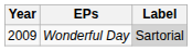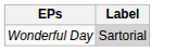- column: Year | 2009
